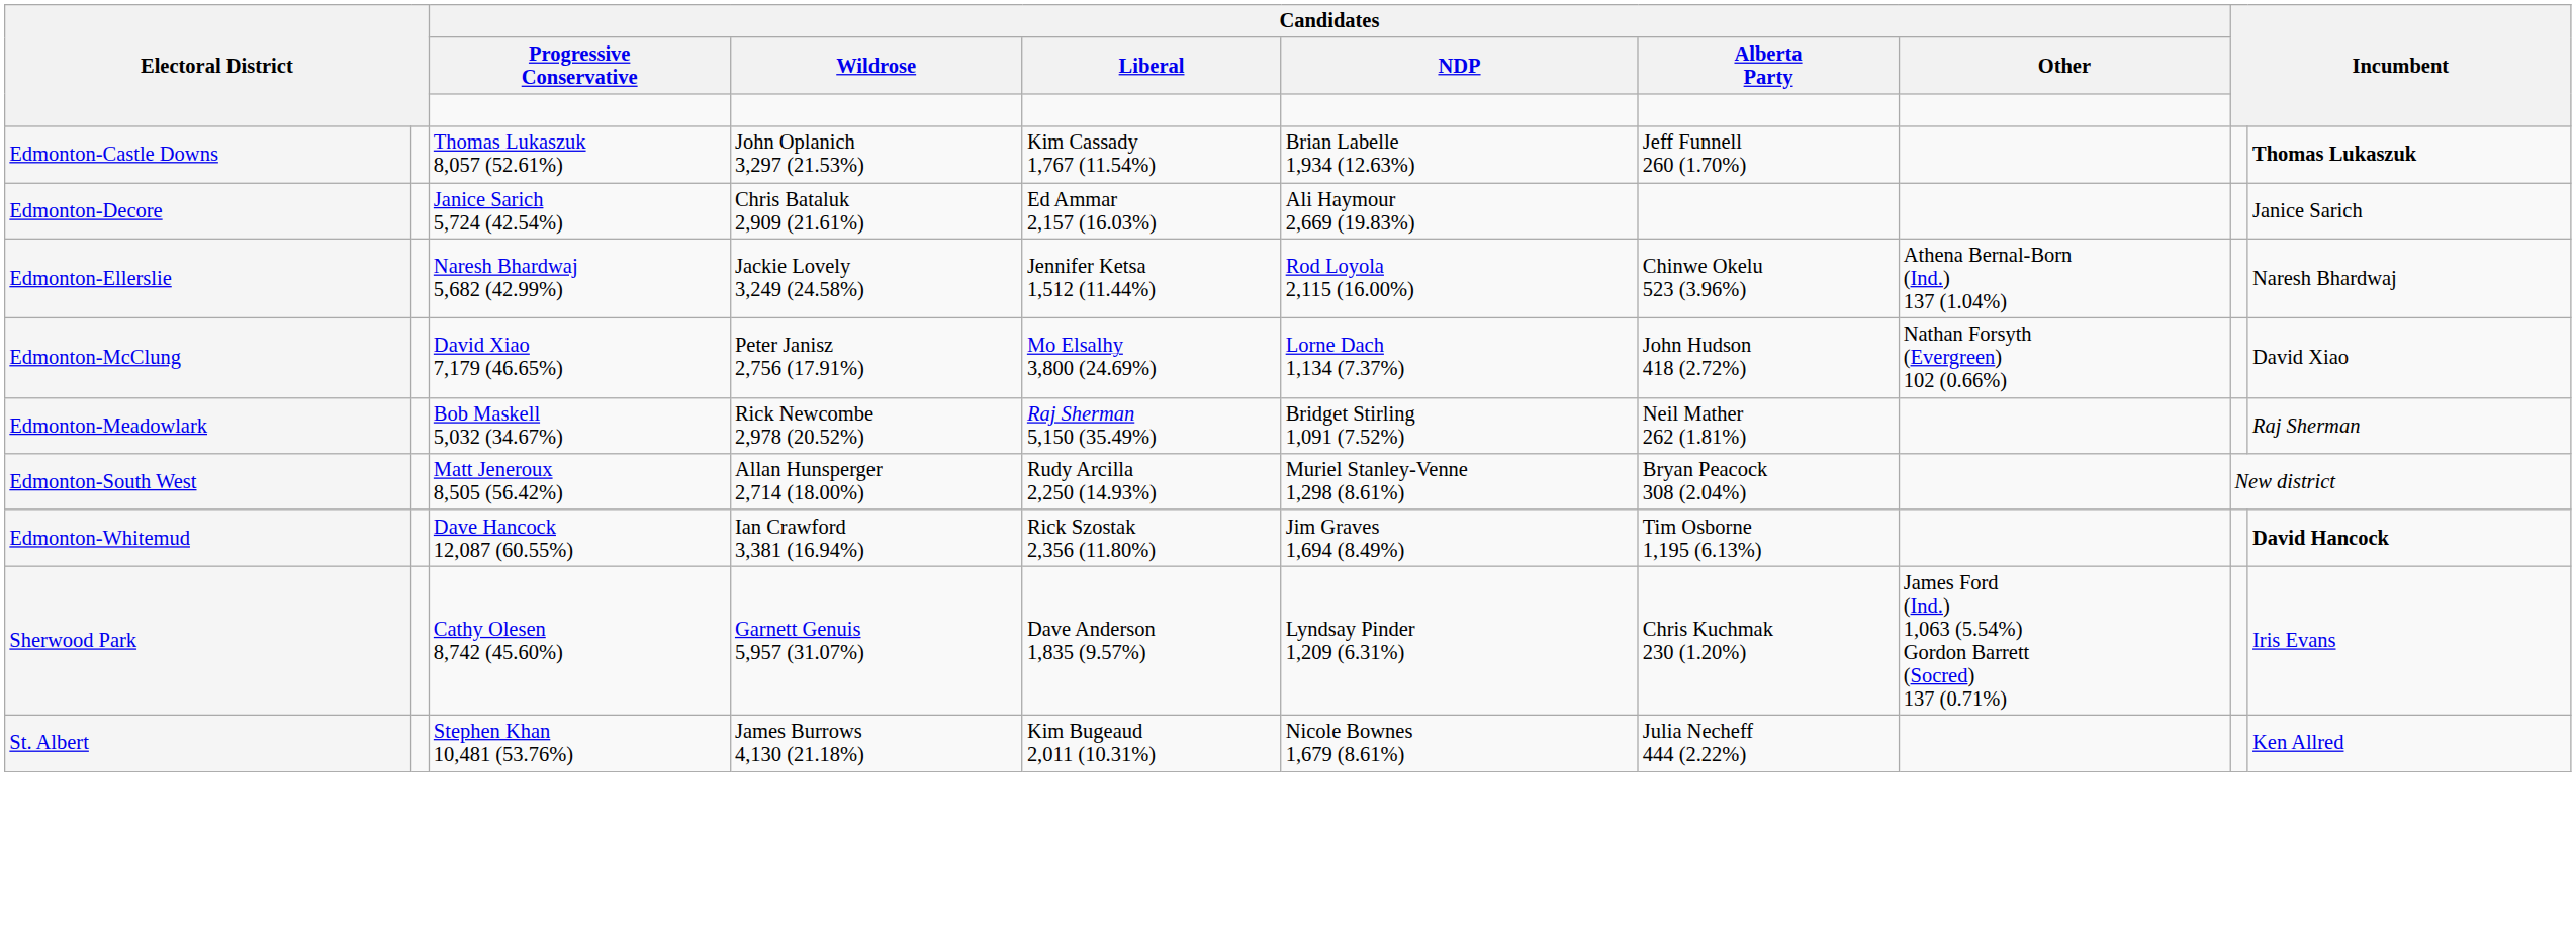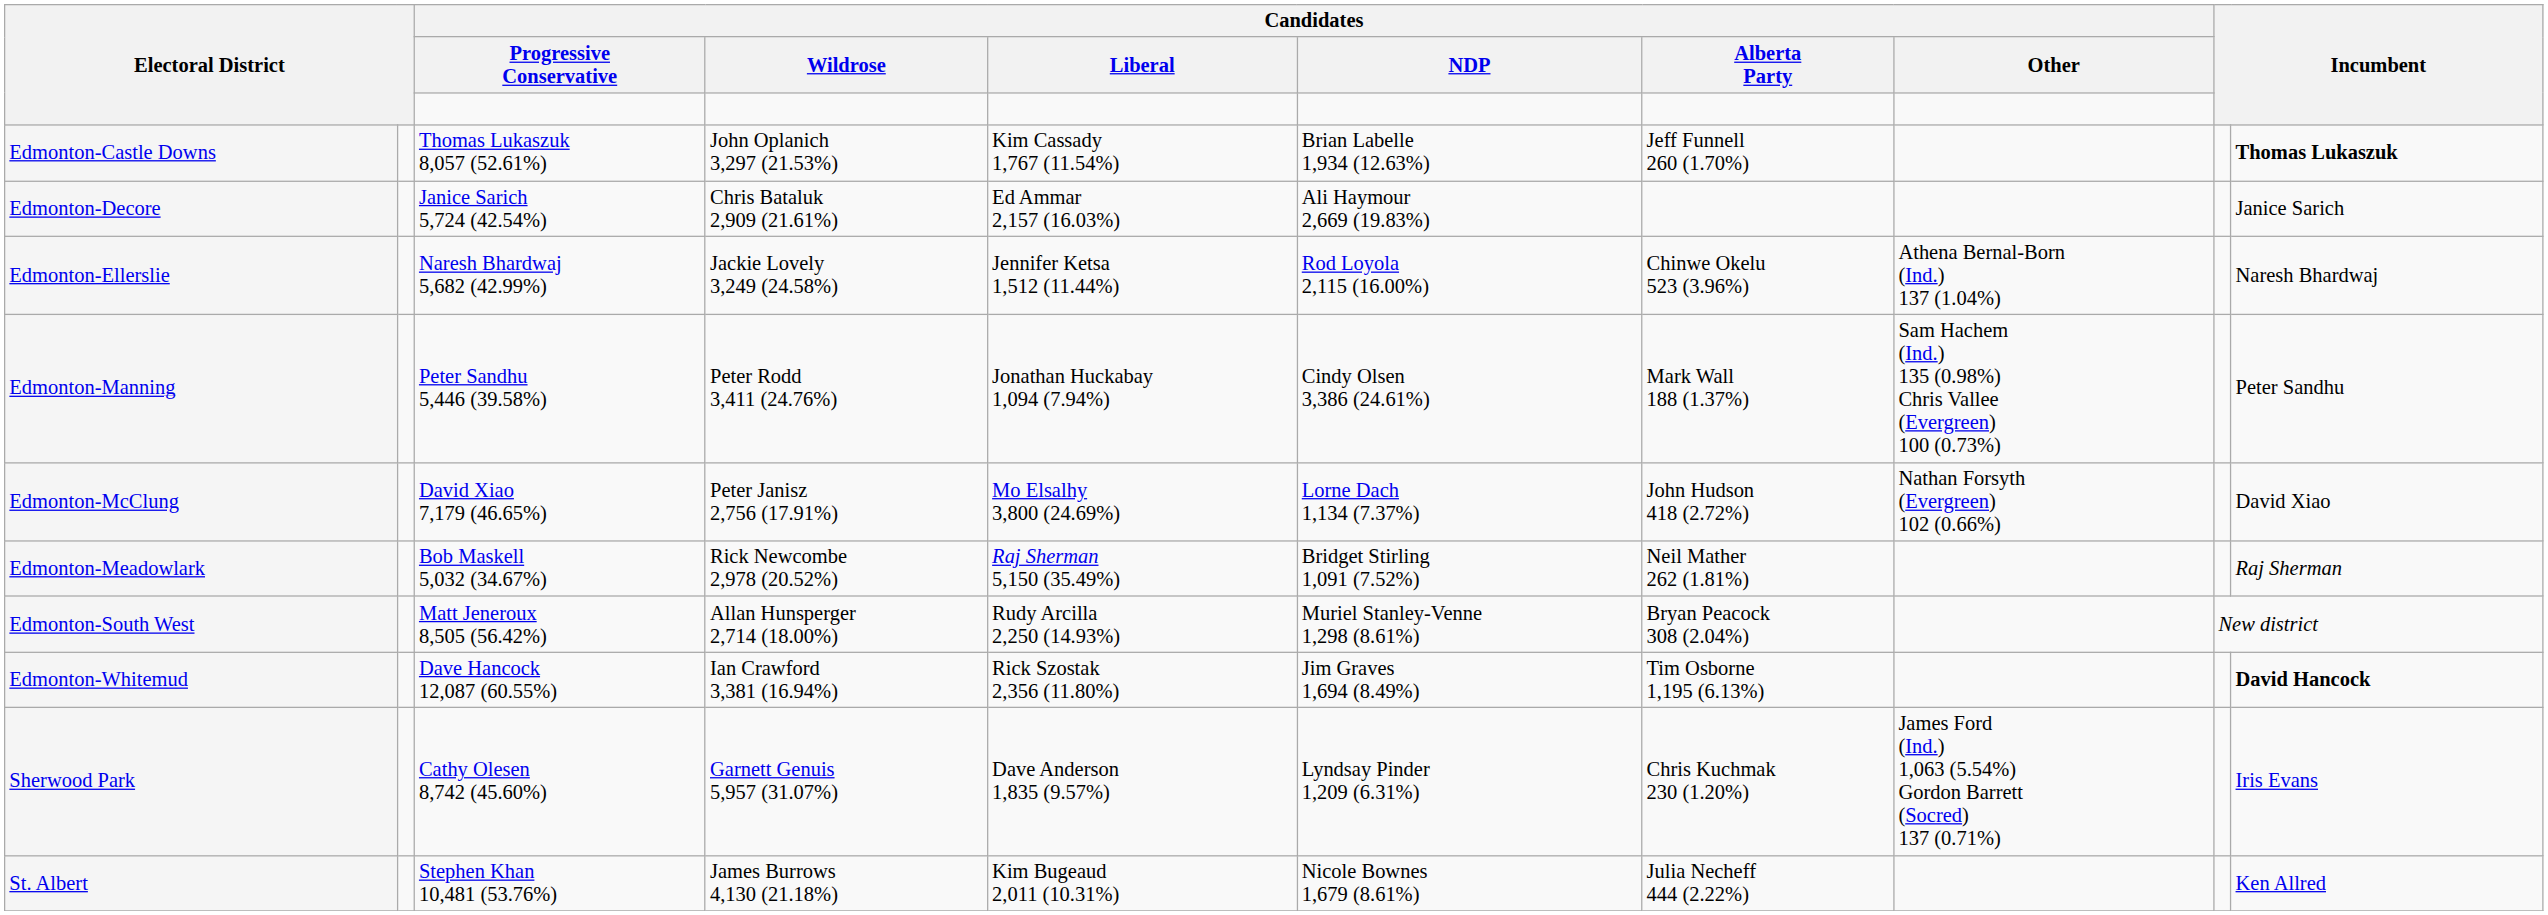+ row: Edmonton-Manning | Peter Sandhu 5,446 (39.58%) | Peter Rodd 3,411 (24.76%) | Jonathan Huckabay 1,094 (7.94%) | Cindy Olsen 3,386 (24.61%) | Mark Wall 188 (1.37%) | Sam Hachem (Ind.) 135 (0.98%) Chris Vallee (Evergreen) 100 (0.73%) | Peter Sandhu
